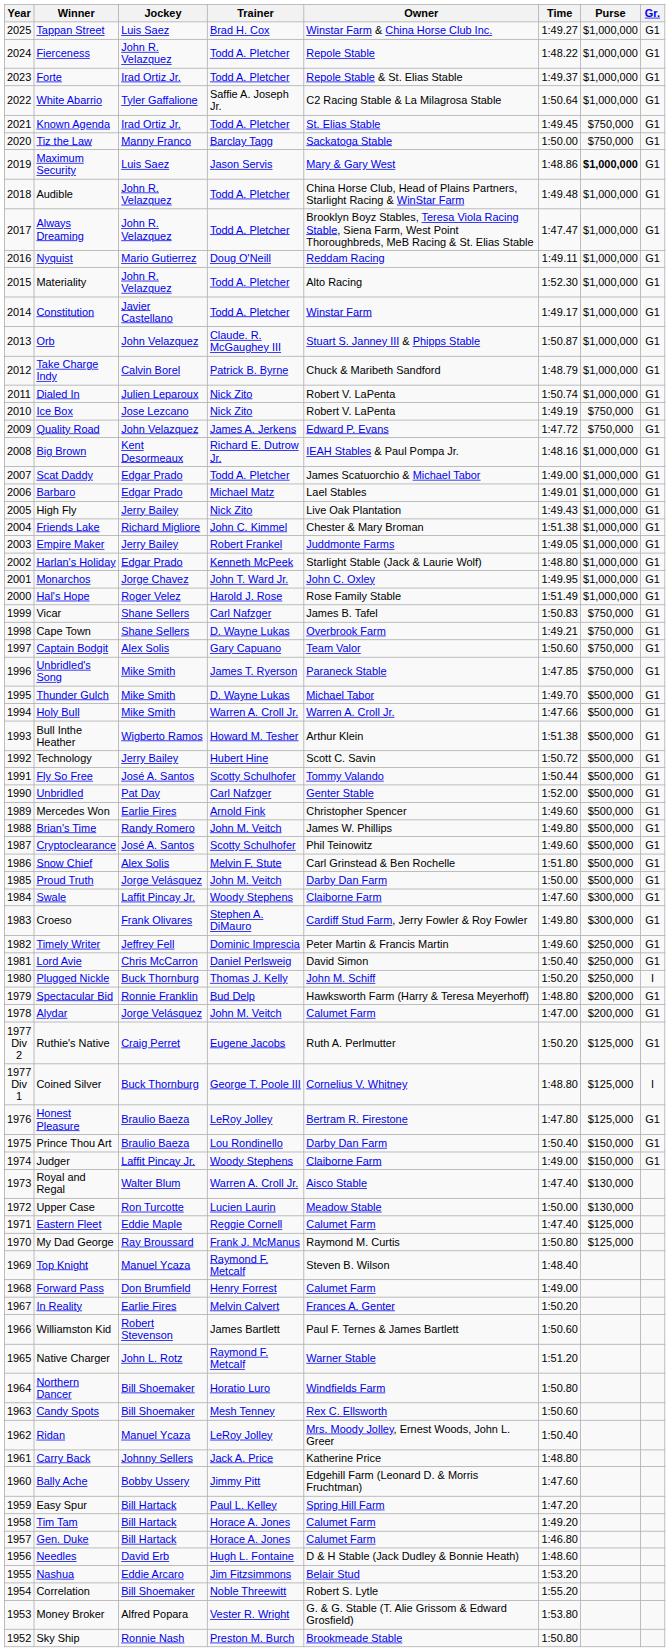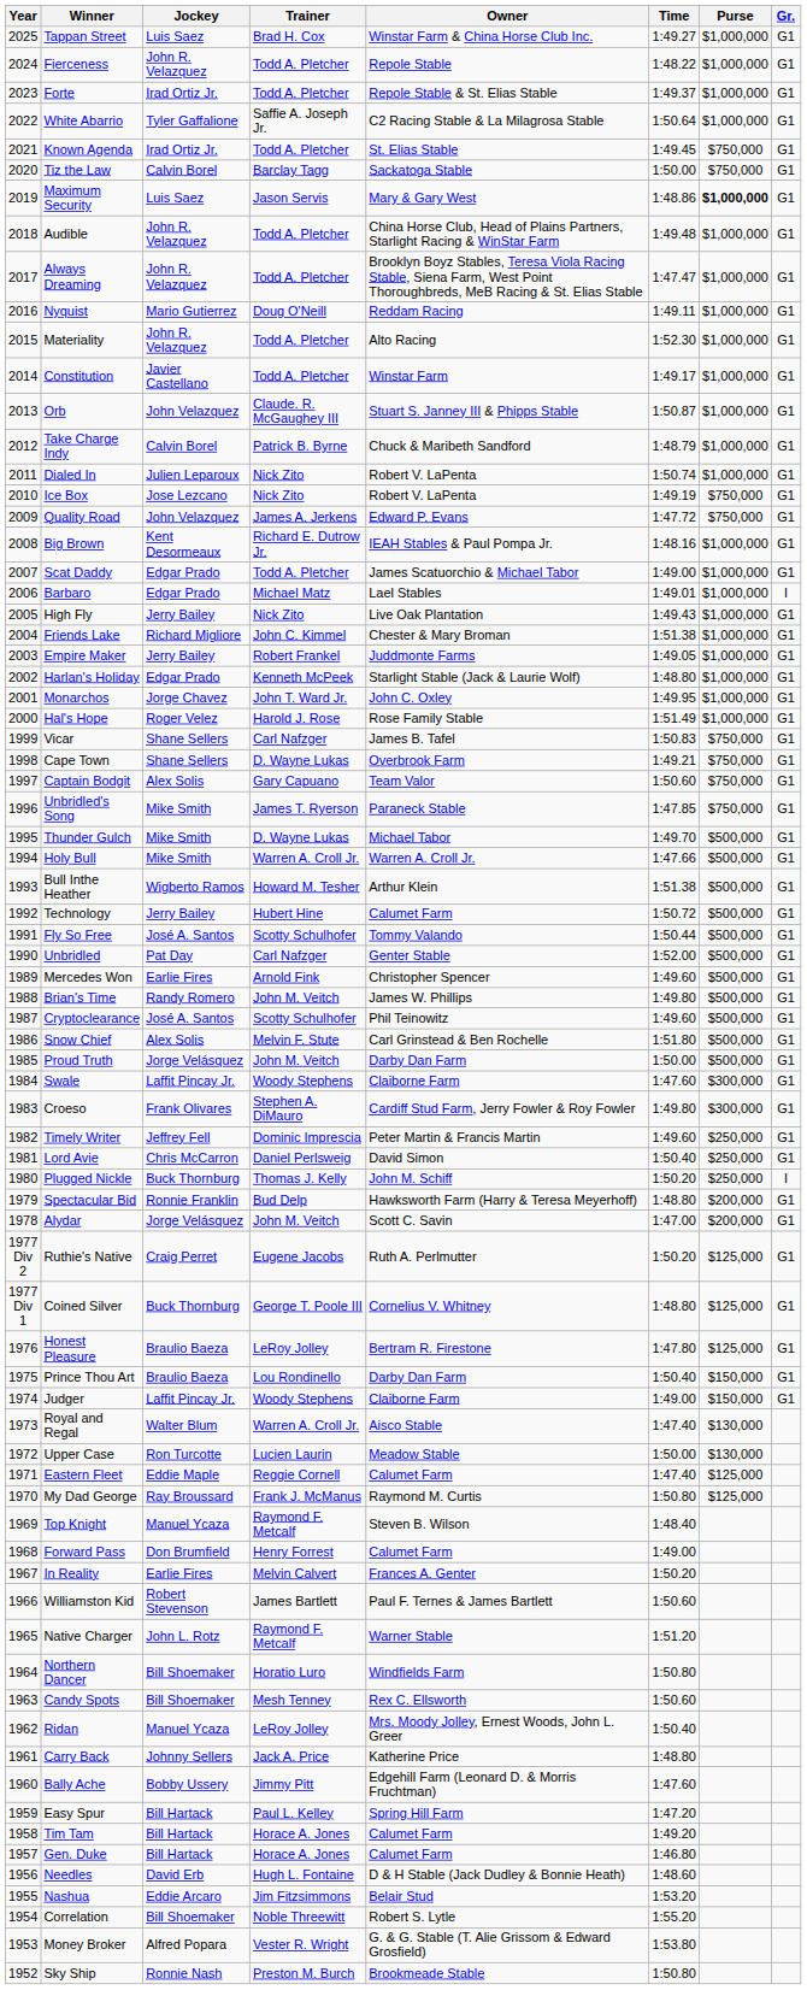Tiz the Law | Jockey: Manny Franco -> Calvin Borel
Barbaro | Gr.: G1 -> I
Technology | Owner: Scott C. Savin -> Calumet Farm
Alydar | Owner: Calumet Farm -> Scott C. Savin
Coined Silver | Gr.: I -> G1
